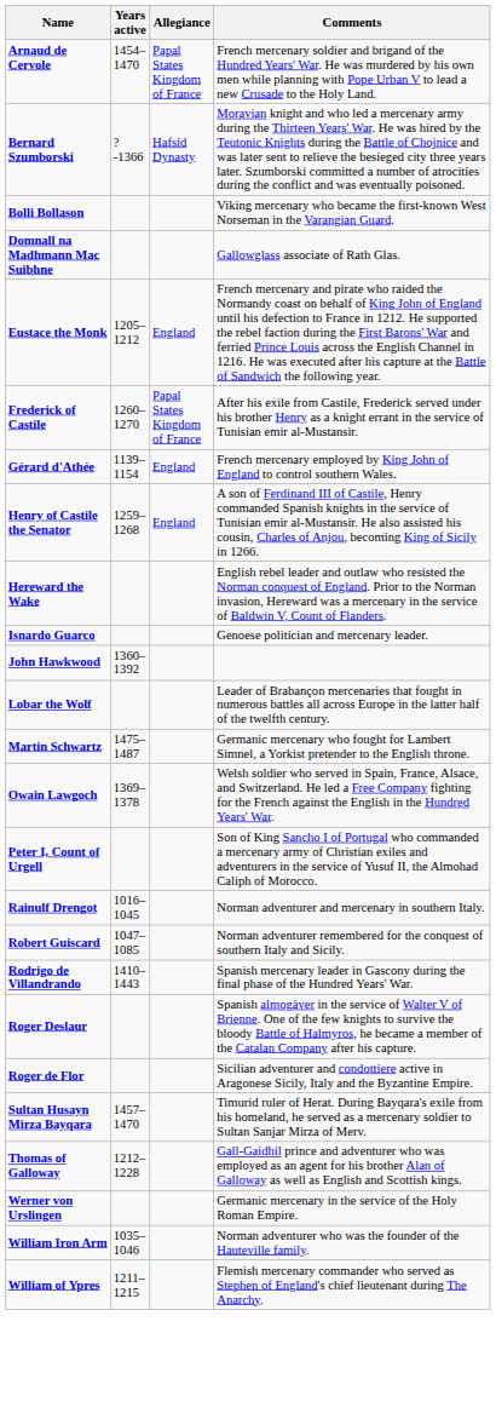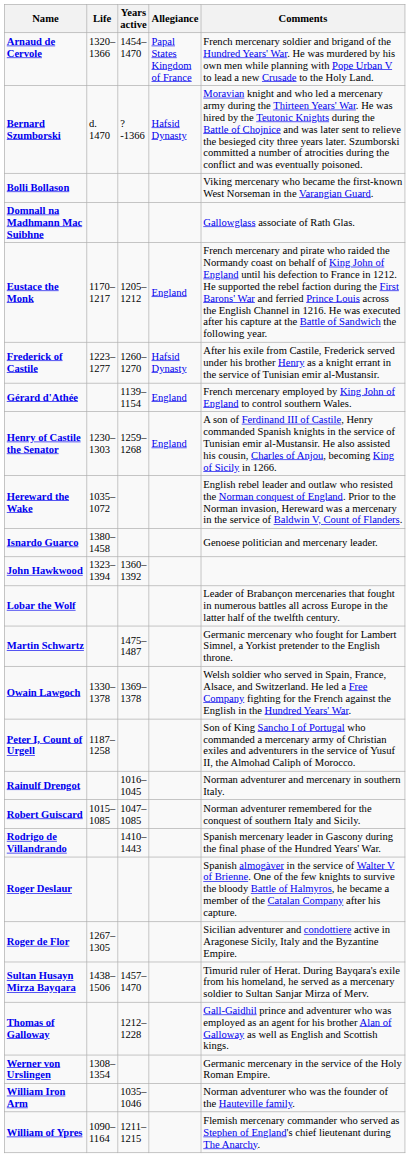+ column: Life | 1320–1366 | d. 1470 | 1170–1217 | 1223–1277 | 1230–1303 | 1035–1072 | 1380–1458 | 1323–1394 | 1330–1378 | 1187–1258 | 1015–1085 | 1267–1305 | 1438–1506 | 1308–1354 | 1090–1164
Frederick of Castile | Allegiance: Papal States Kingdom of France -> Hafsid Dynasty
